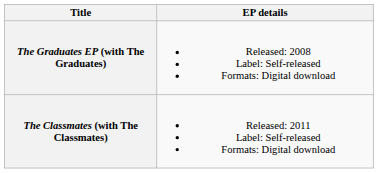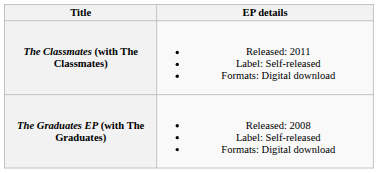rows swapped: The Graduates EP (with The Graduates) <-> The Classmates (with The Classmates)
